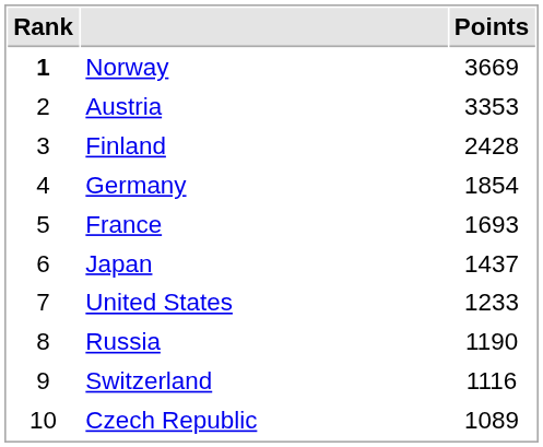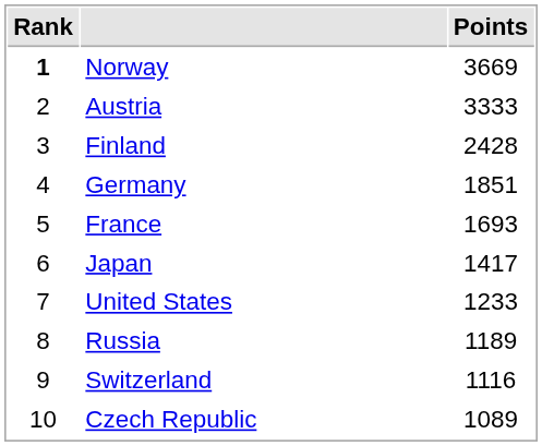Austria | Points: 3353 -> 3333
Germany | Points: 1854 -> 1851
Japan | Points: 1437 -> 1417
Russia | Points: 1190 -> 1189
